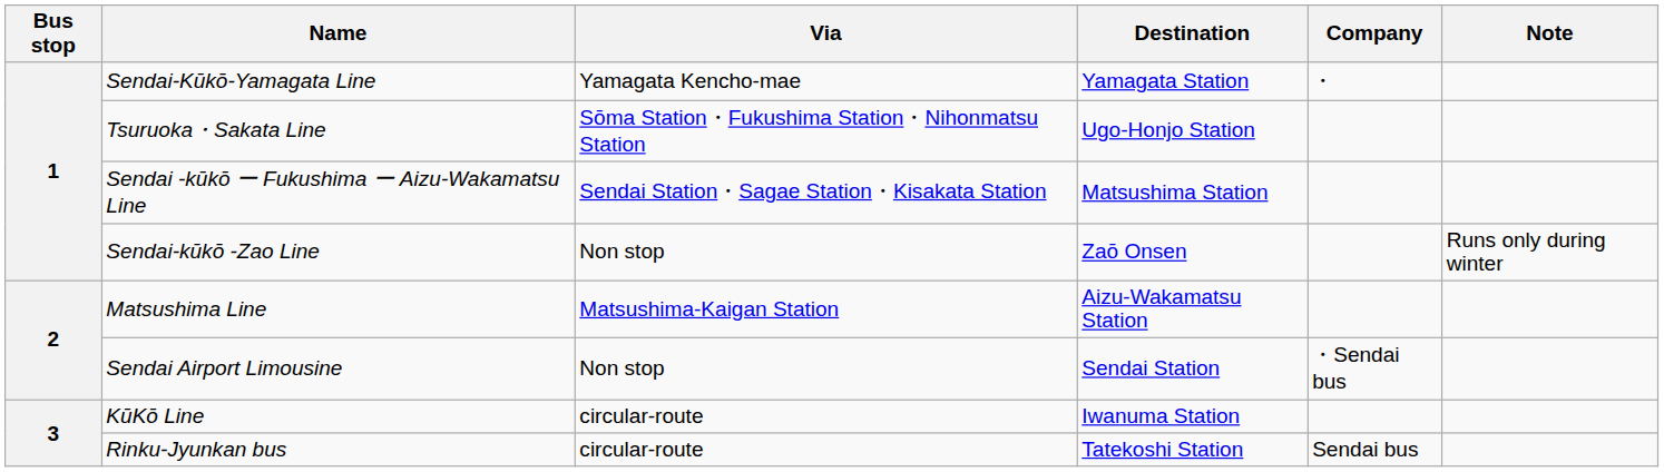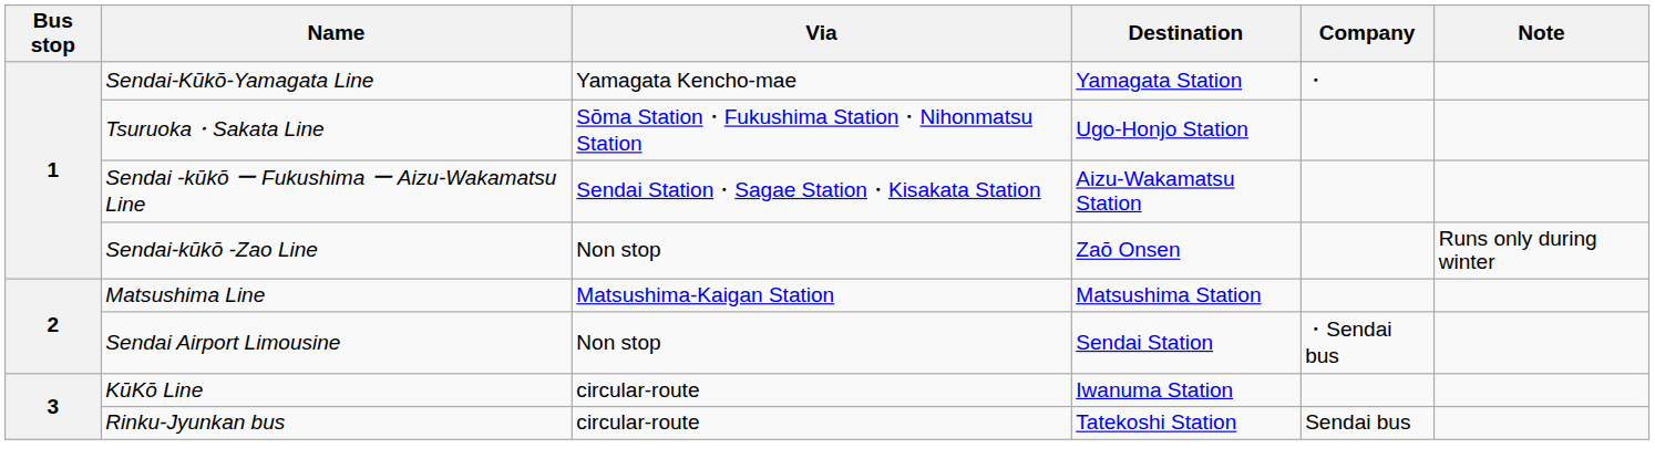Sendai -kūkō ー Fukushima ー Aizu-Wakamatsu Line | Destination: Matsushima Station -> Aizu-Wakamatsu Station
Matsushima Line | Destination: Aizu-Wakamatsu Station -> Matsushima Station
